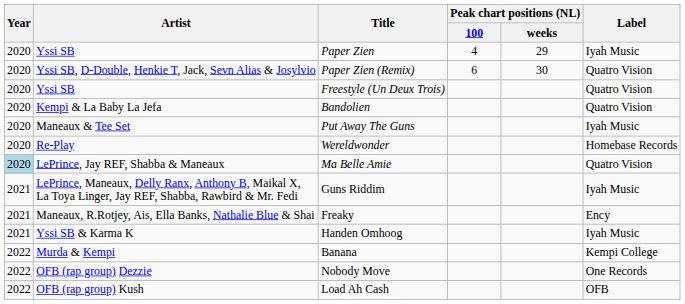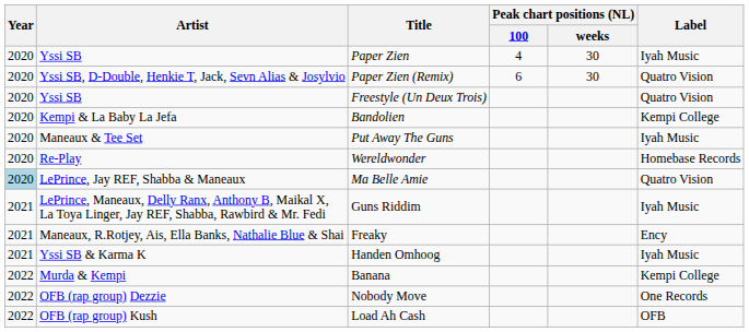Paper Zien | Peak chart positions (NL) / weeks: 29 -> 30
Bandolien | Label: Quatro Vision -> Kempi College
